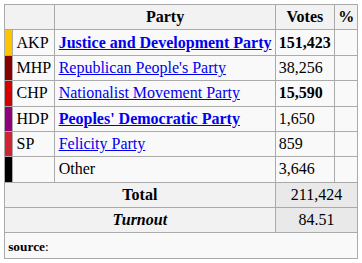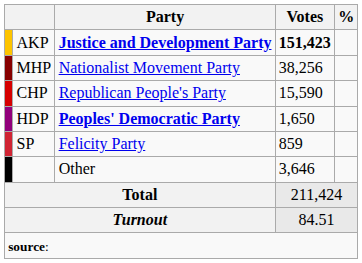MHP | Party: Republican People's Party -> Nationalist Movement Party
CHP | Party: Nationalist Movement Party -> Republican People's Party
CHP | Votes: bold -> normal
